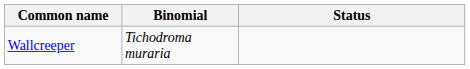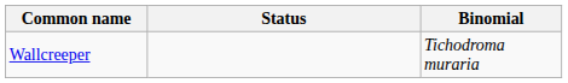columns swapped: Binomial <-> Status
